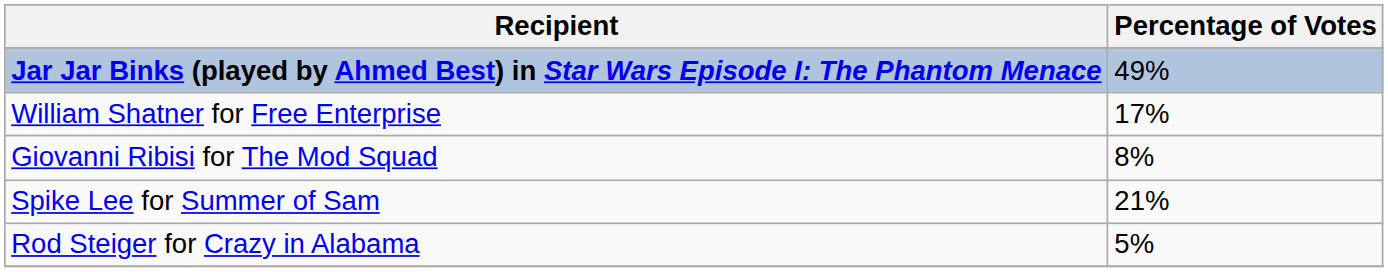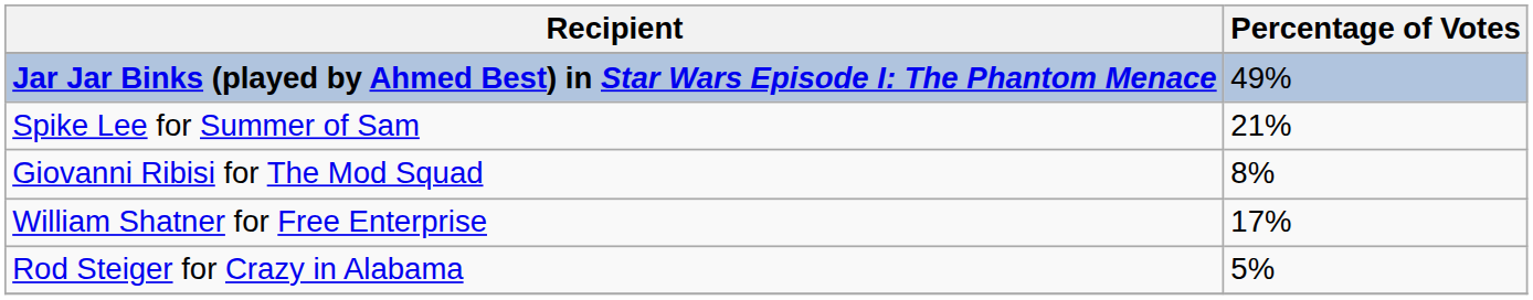rows swapped: Spike Lee for Summer of Sam <-> William Shatner for Free Enterprise
